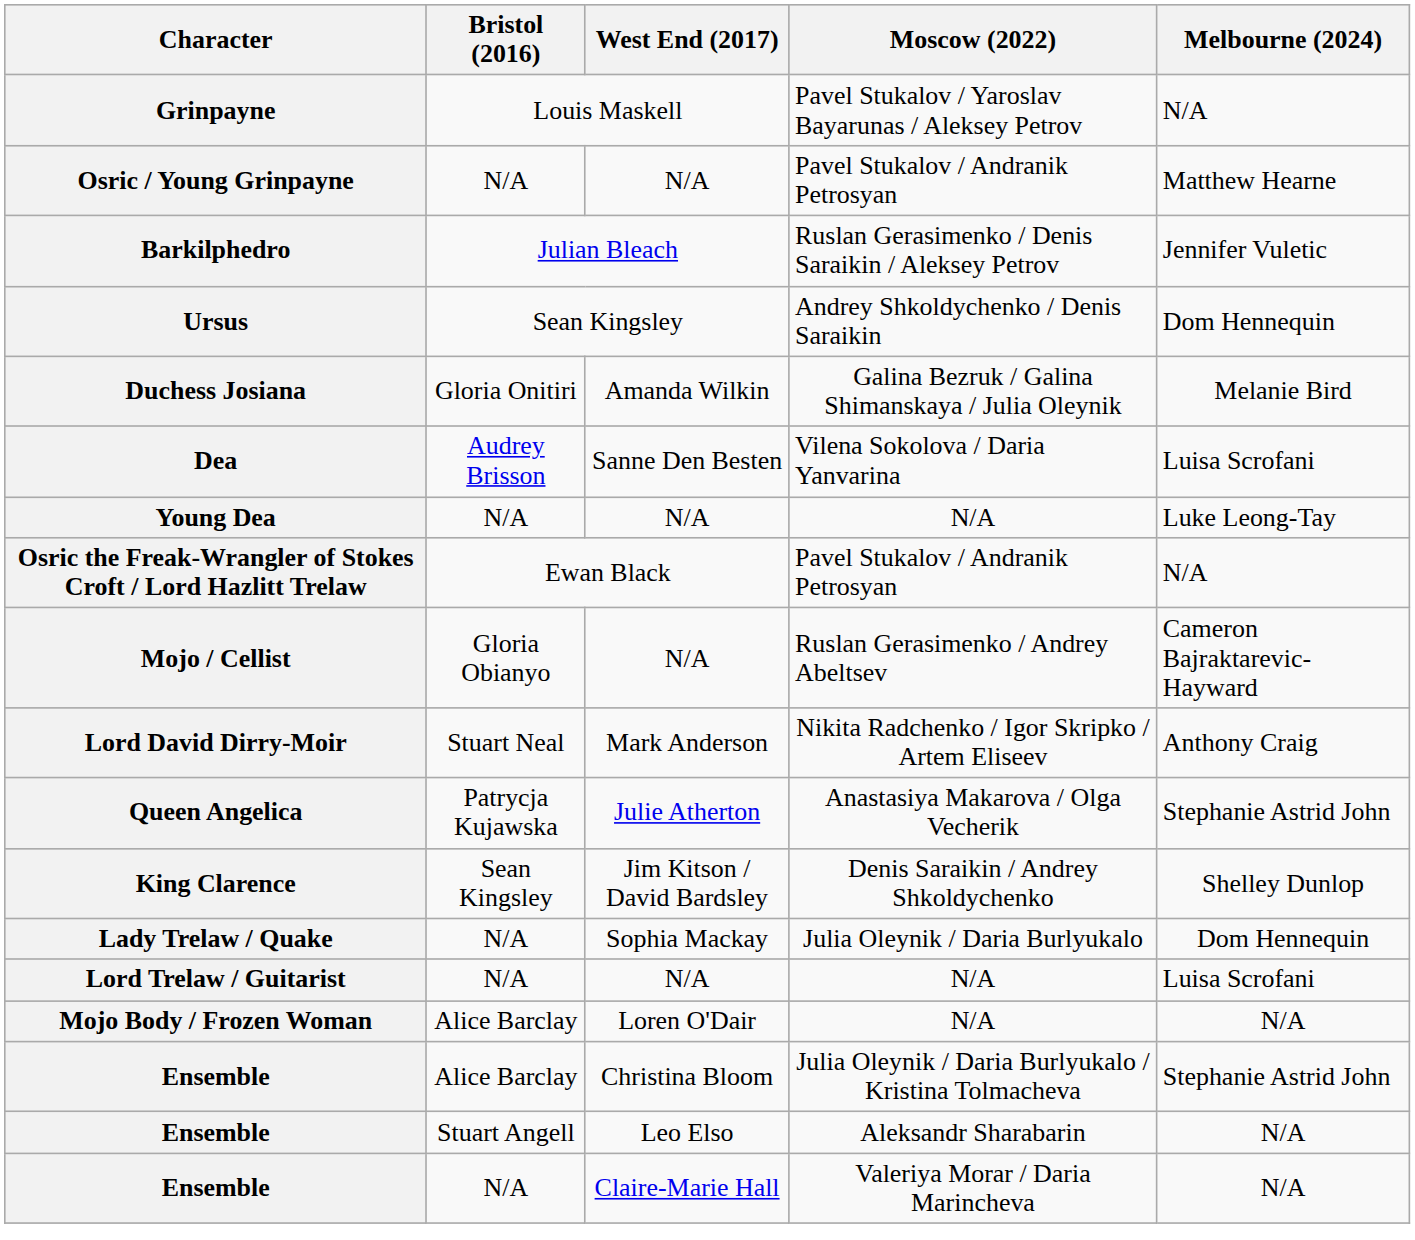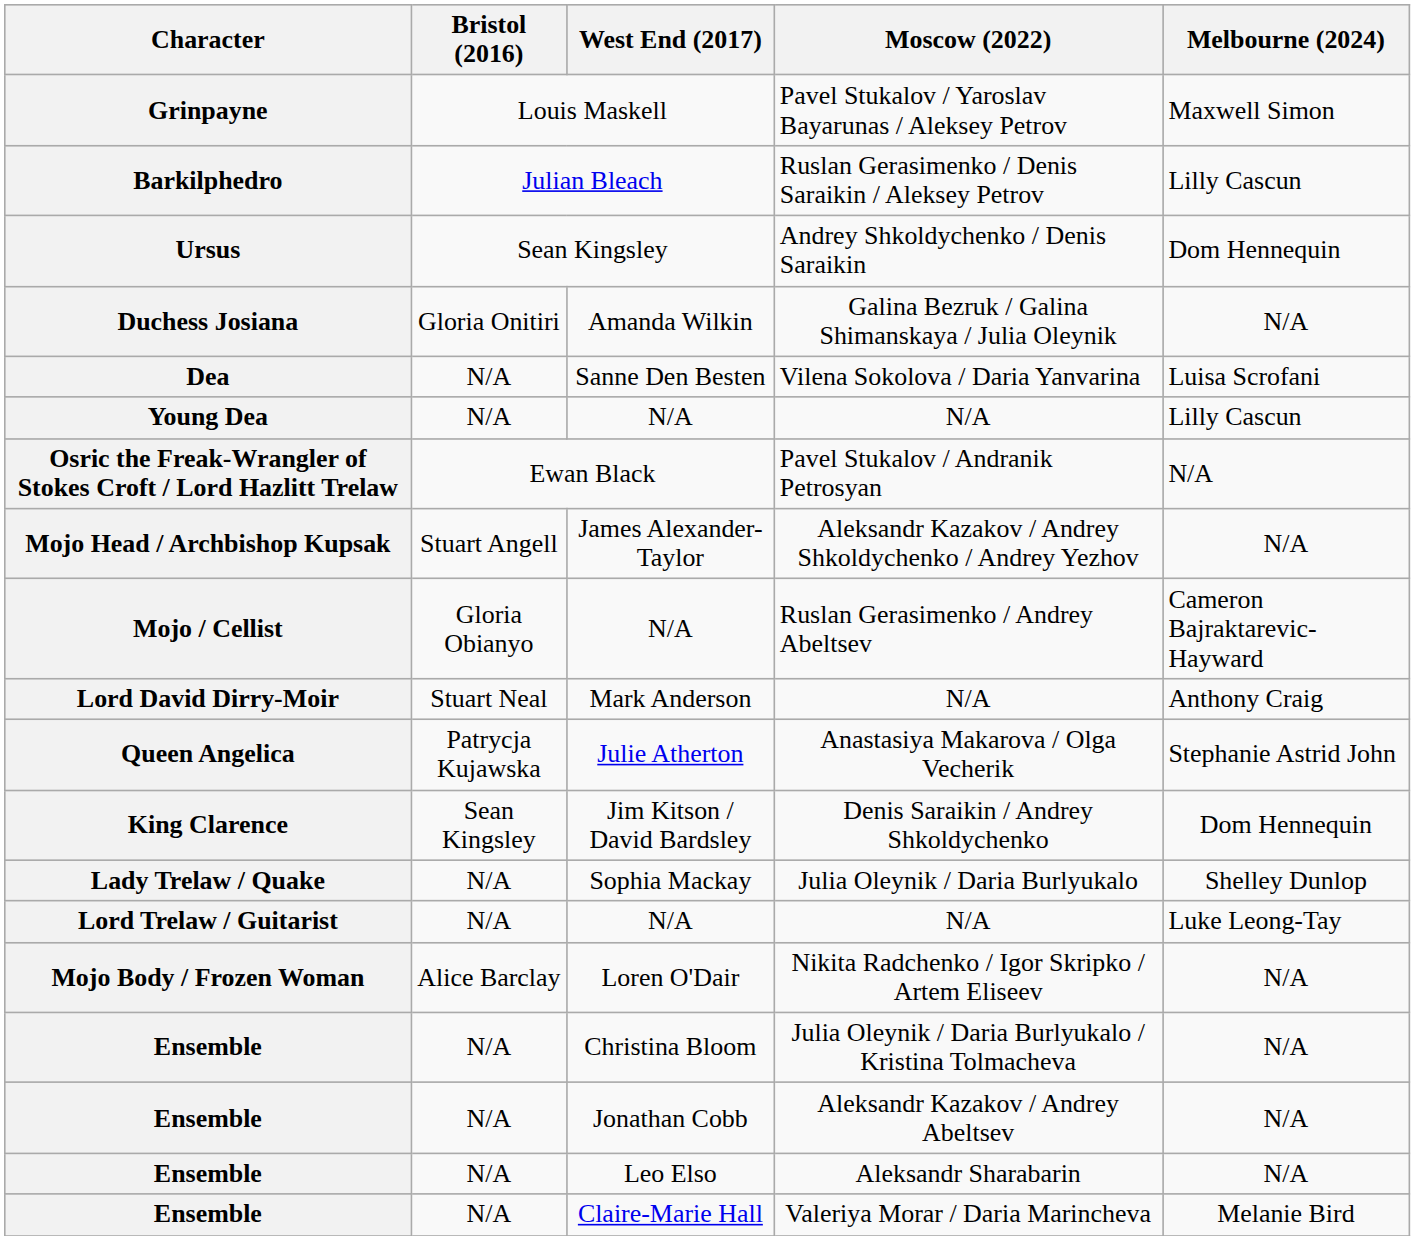Grinpayne | Melbourne (2024): N/A -> Maxwell Simon
- row: Osric / Young Grinpayne | N/A | N/A | Pavel Stukalov / Andranik Petrosyan | Matthew Hearne
Barkilphedro | Melbourne (2024): Jennifer Vuletic -> Lilly Cascun
Duchess Josiana | Melbourne (2024): Melanie Bird -> N/A
Dea | Bristol (2016): Audrey Brisson -> N/A
Young Dea | Melbourne (2024): Luke Leong-Tay -> Lilly Cascun
+ row: Mojo Head / Archbishop Kupsak | Stuart Angell | James Alexander-Taylor | Aleksandr Kazakov / Andrey Shkoldychenko / Andrey Yezhov | N/A
Lord David Dirry-Moir | Moscow (2022): Nikita Radchenko / Igor Skripko / Artem Eliseev -> N/A
King Clarence | Melbourne (2024): Shelley Dunlop -> Dom Hennequin
Lady Trelaw / Quake | Melbourne (2024): Dom Hennequin -> Shelley Dunlop
Lord Trelaw / Guitarist | Melbourne (2024): Luisa Scrofani -> Luke Leong-Tay
Mojo Body / Frozen Woman | Moscow (2022): N/A -> Nikita Radchenko / Igor Skripko / Artem Eliseev
Ensemble / Christina Bloom | Bristol (2016): Alice Barclay -> N/A
Ensemble / Christina Bloom | Melbourne (2024): Stephanie Astrid John -> N/A
+ row: Ensemble | N/A | Jonathan Cobb | Aleksandr Kazakov / Andrey Abeltsev | N/A
Ensemble / Leo Elso | Bristol (2016): Stuart Angell -> N/A
Ensemble / Claire-Marie Hall | Melbourne (2024): N/A -> Melanie Bird
